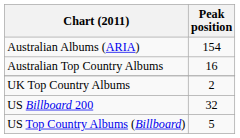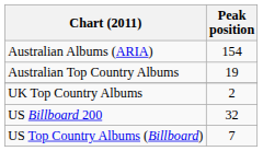Australian Top Country Albums | Peak position: 16 -> 19
US Top Country Albums (Billboard) | Peak position: 5 -> 7
